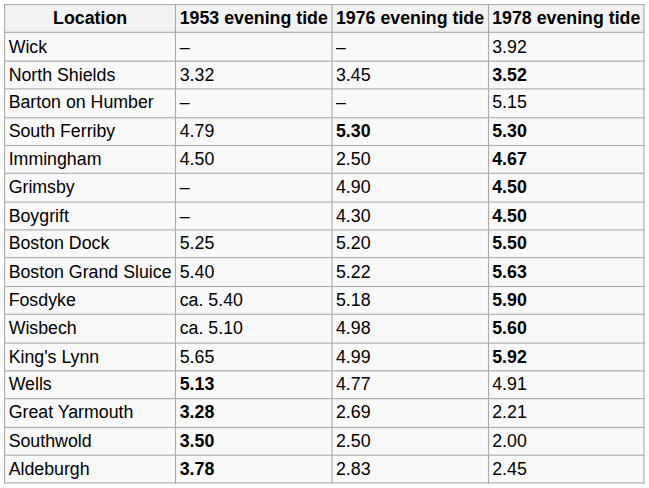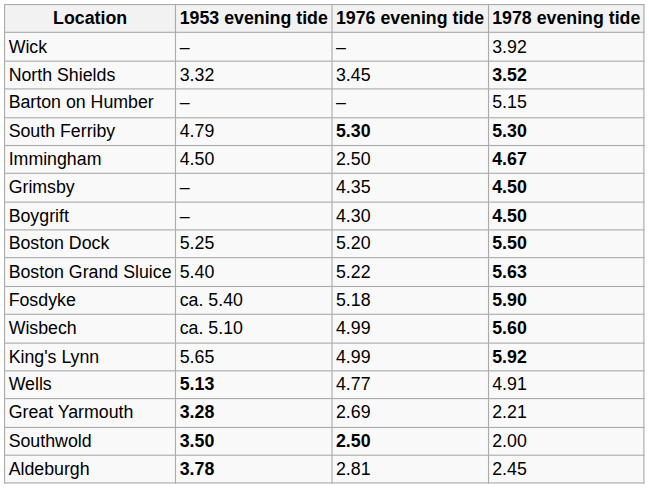Grimsby | 1976 evening tide: 4.90 -> 4.35
Wisbech | 1976 evening tide: 4.98 -> 4.99
Southwold | 1976 evening tide: normal -> bold
Aldeburgh | 1976 evening tide: 2.83 -> 2.81
